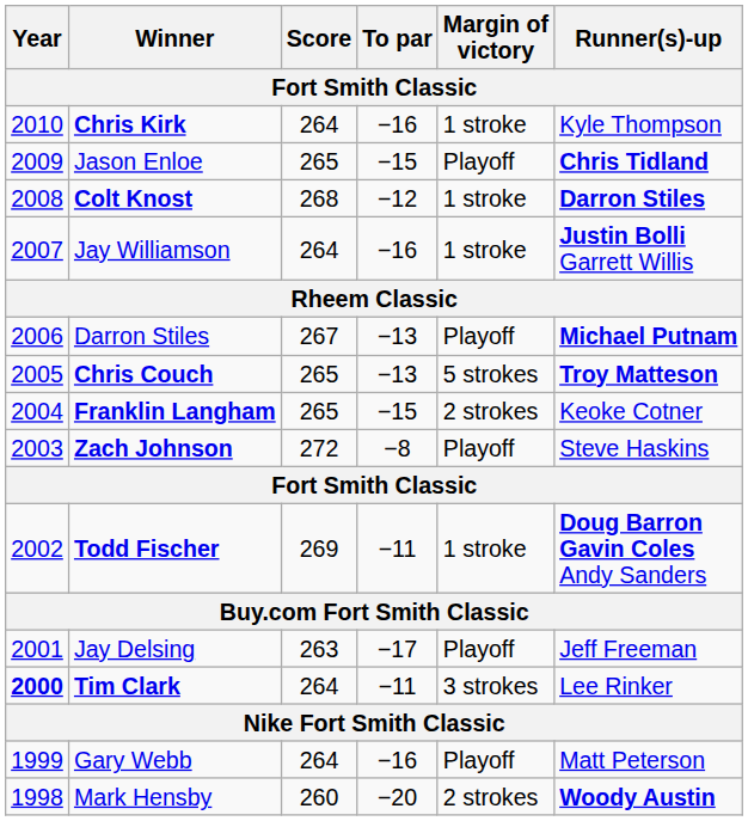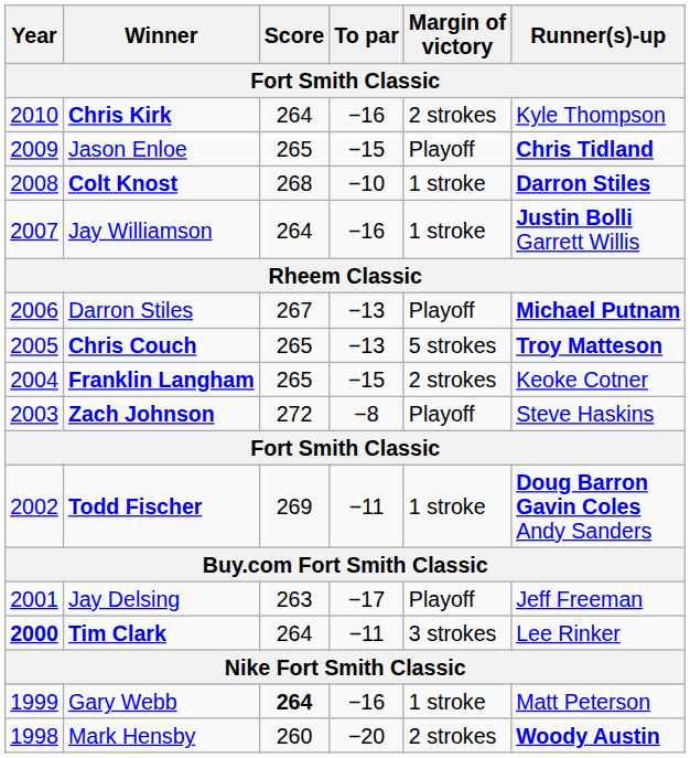Chris Kirk | Margin of victory: 1 stroke -> 2 strokes
Colt Knost | To par: −12 -> −10
Gary Webb | Score: normal -> bold
Gary Webb | Margin of victory: Playoff -> 1 stroke
